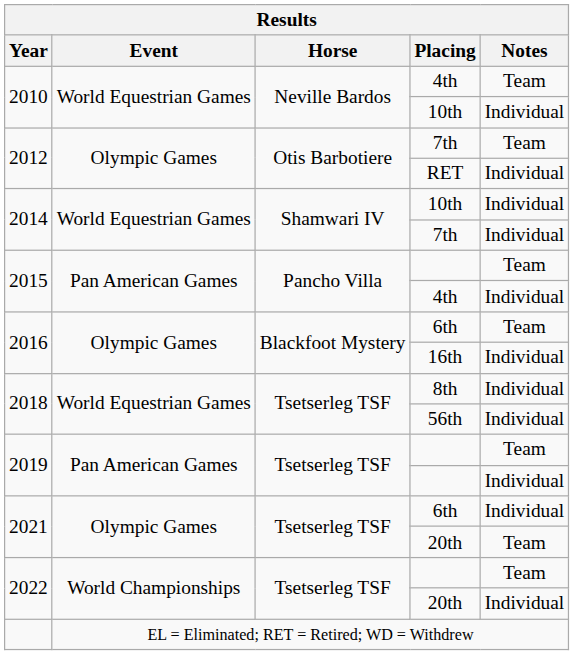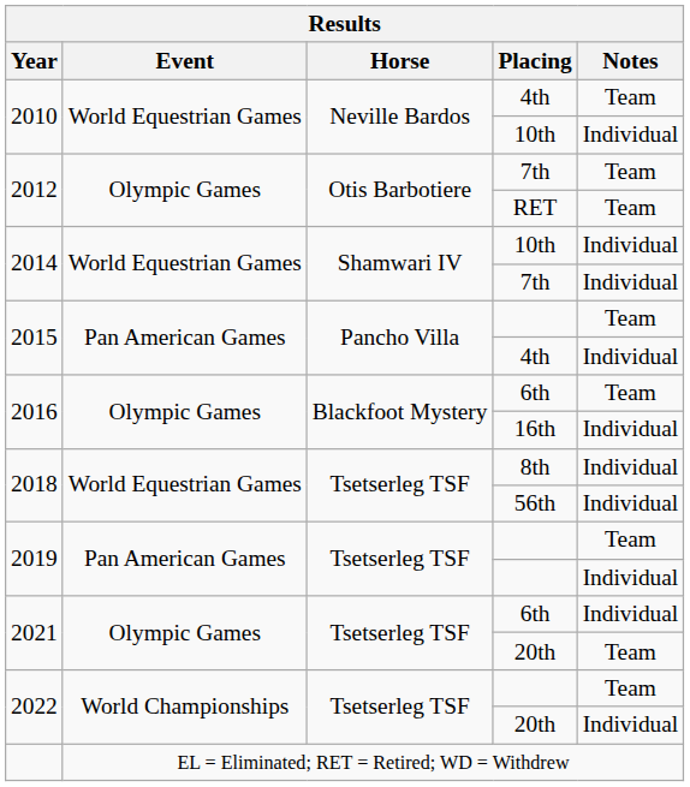RET | Notes: Individual -> Team
